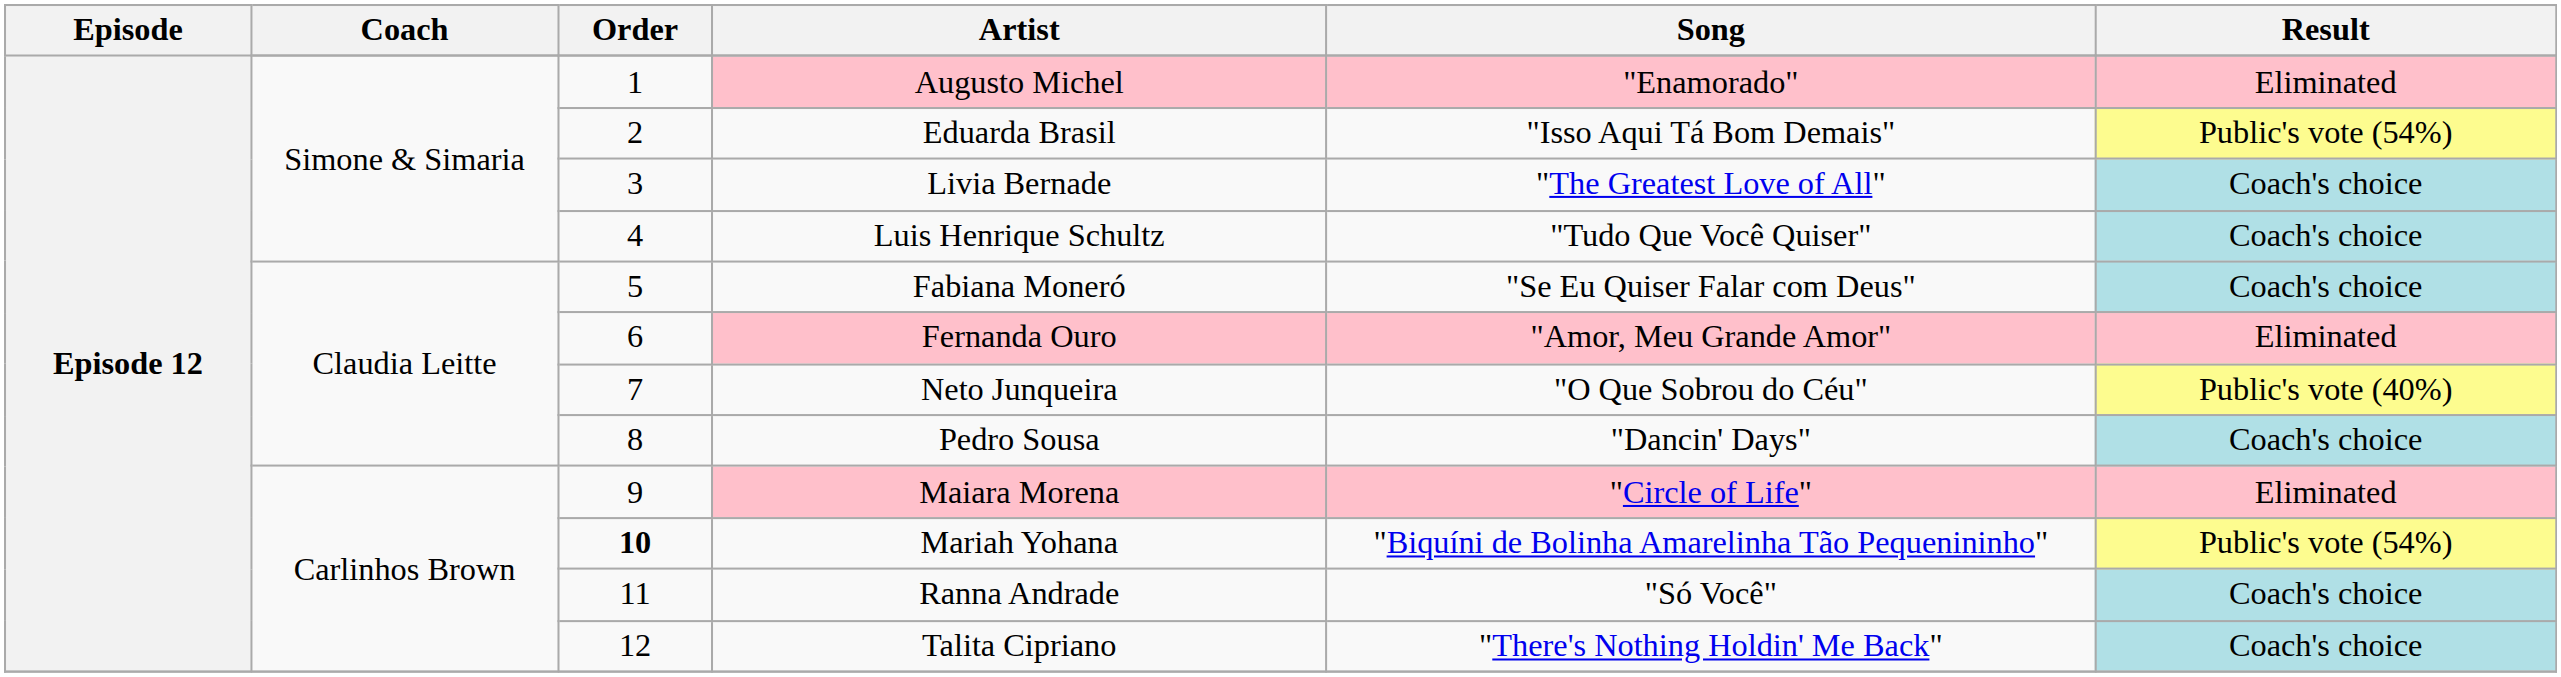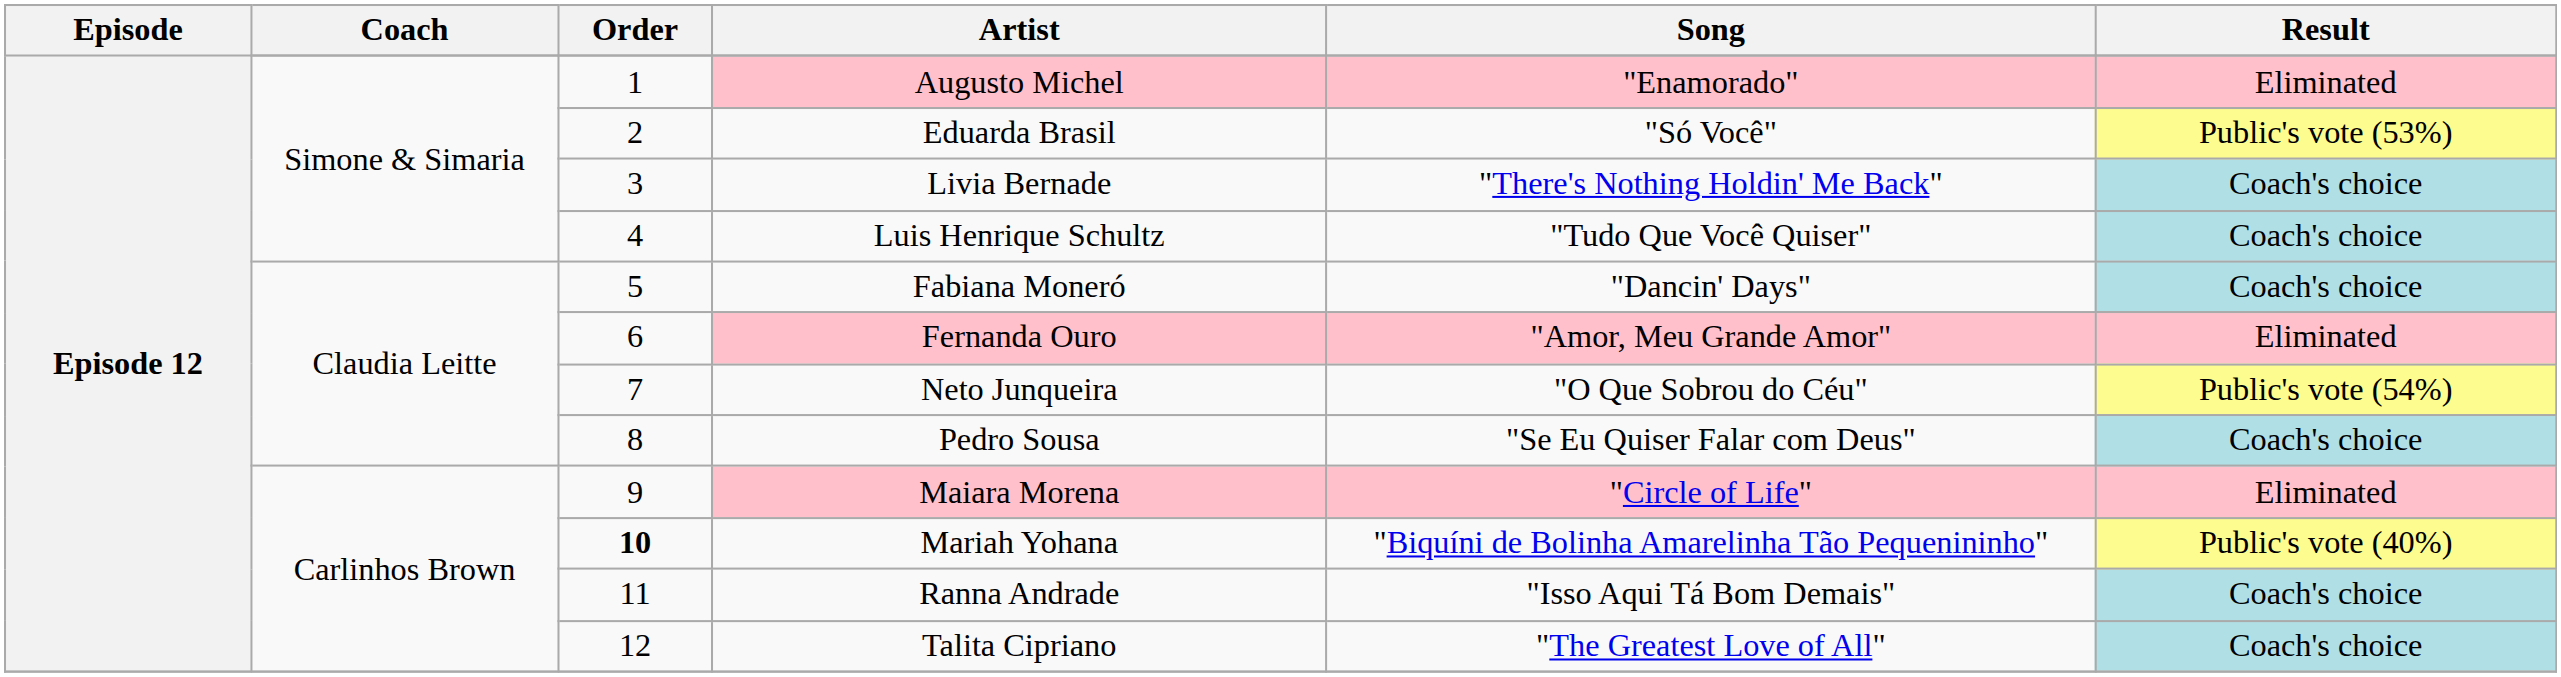Eduarda Brasil | Song: "Isso Aqui Tá Bom Demais" -> "Só Você"
Eduarda Brasil | Result: Public's vote (54%) -> Public's vote (53%)
Livia Bernade | Song: "The Greatest Love of All" -> "There's Nothing Holdin' Me Back"
Fabiana Moneró | Song: "Se Eu Quiser Falar com Deus" -> "Dancin' Days"
Neto Junqueira | Result: Public's vote (40%) -> Public's vote (54%)
Pedro Sousa | Song: "Dancin' Days" -> "Se Eu Quiser Falar com Deus"
Mariah Yohana | Result: Public's vote (54%) -> Public's vote (40%)
Ranna Andrade | Song: "Só Você" -> "Isso Aqui Tá Bom Demais"
Talita Cipriano | Song: "There's Nothing Holdin' Me Back" -> "The Greatest Love of All"
